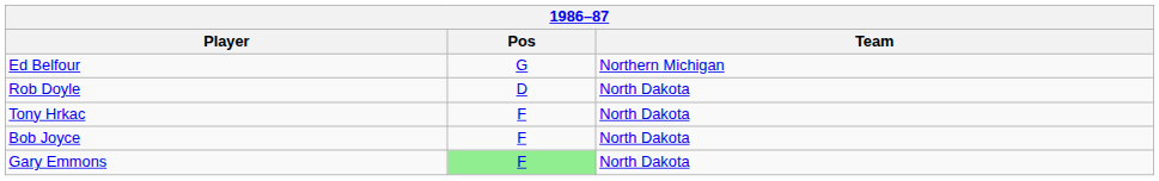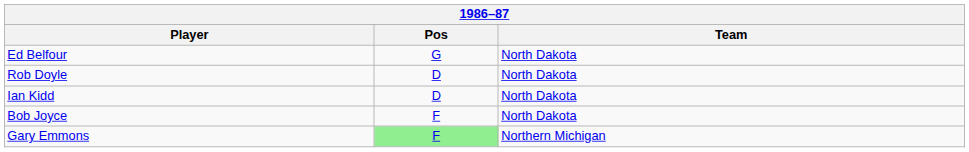Ed Belfour | Team: Northern Michigan -> North Dakota
+ row: Ian Kidd | D | North Dakota
- row: Tony Hrkac | F | North Dakota
Gary Emmons | Team: North Dakota -> Northern Michigan
